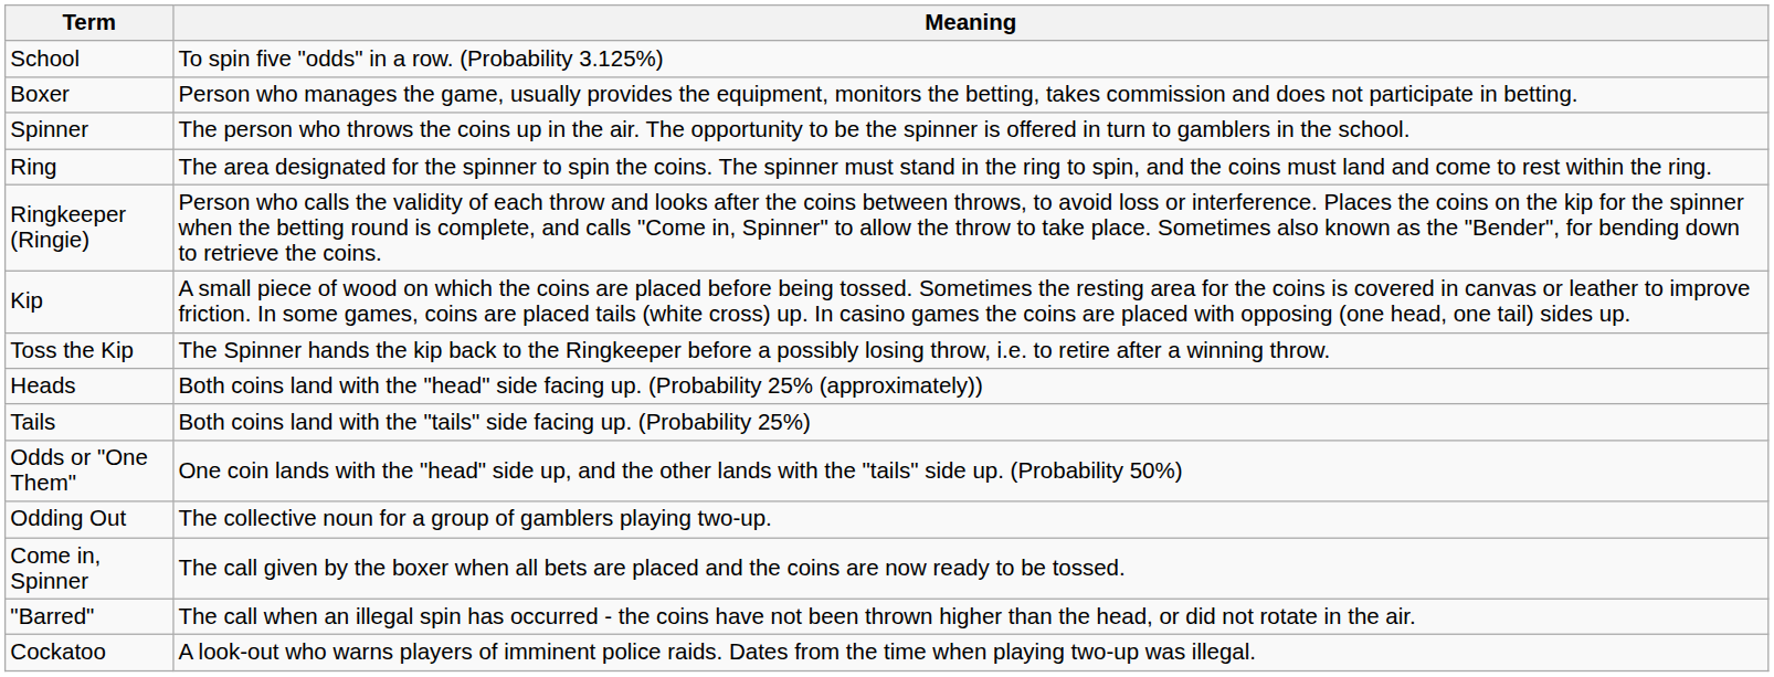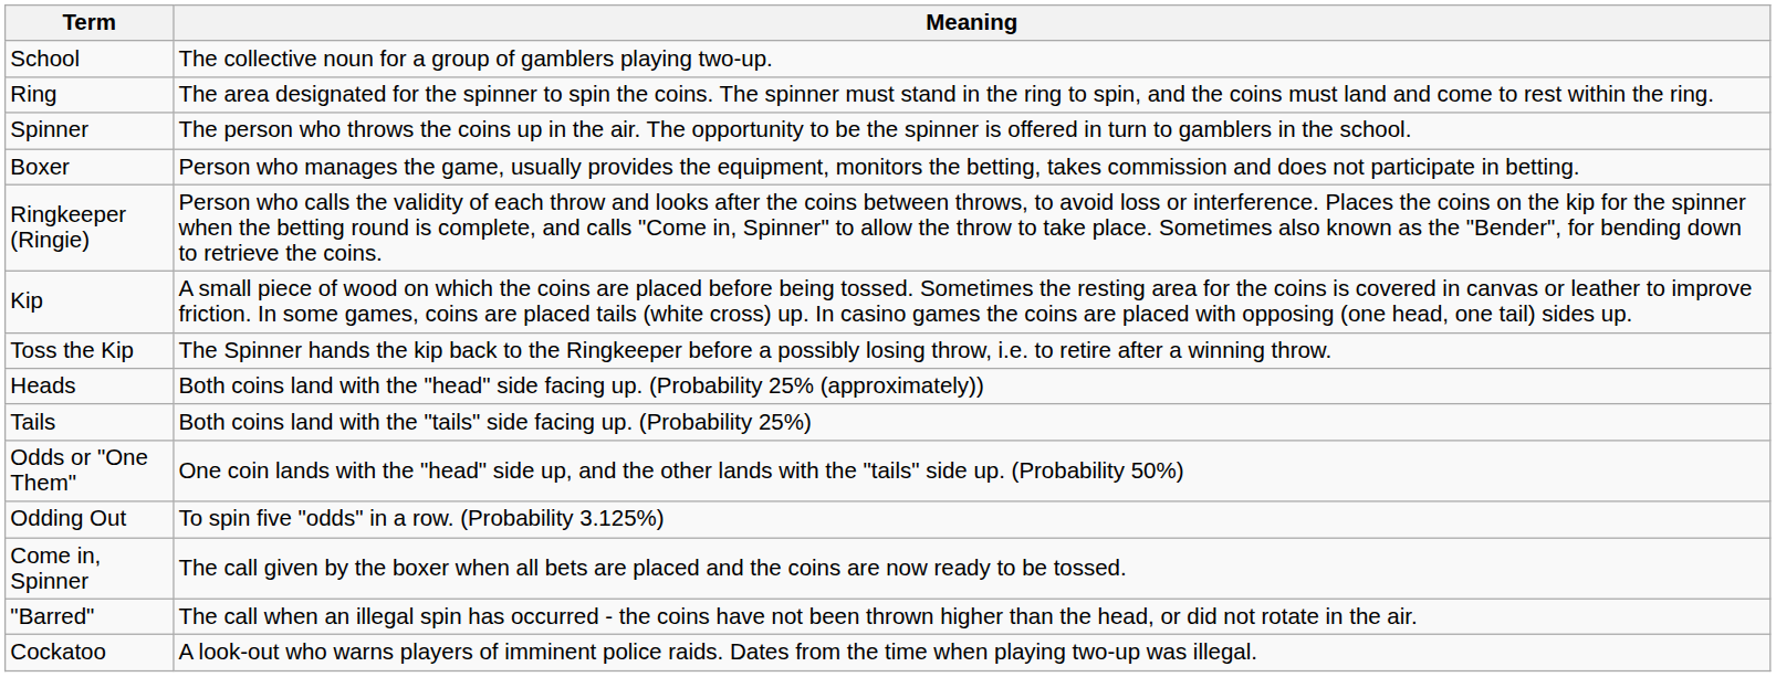School | Meaning: To spin five "odds" in a row. (Probability 3.125%) -> The collective noun for a group of gamblers playing two-up.
rows swapped: Ring <-> Boxer
Odding Out | Meaning: The collective noun for a group of gamblers playing two-up. -> To spin five "odds" in a row. (Probability 3.125%)
